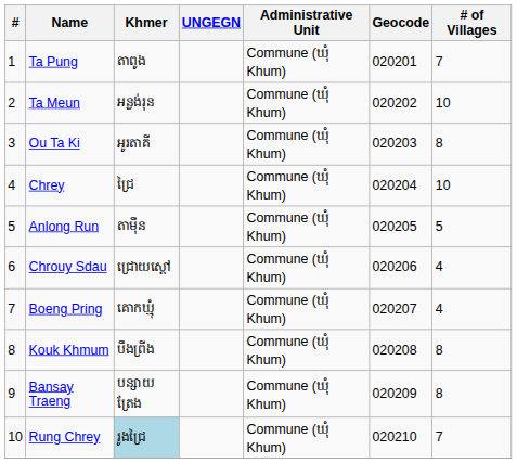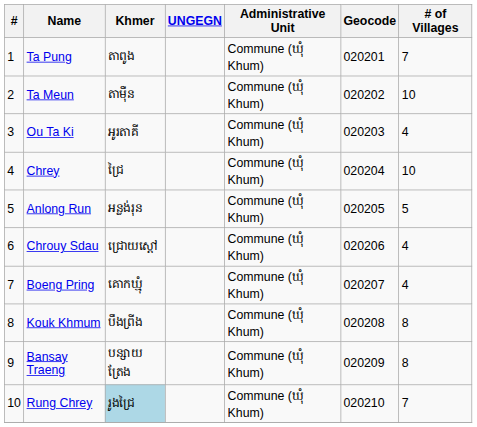Ta Meun | Khmer: អន្លង់រុន -> តាម៉ឺន
Ou Ta Ki | # of Villages: 8 -> 4
Anlong Run | Khmer: តាម៉ឺន -> អន្លង់រុន
